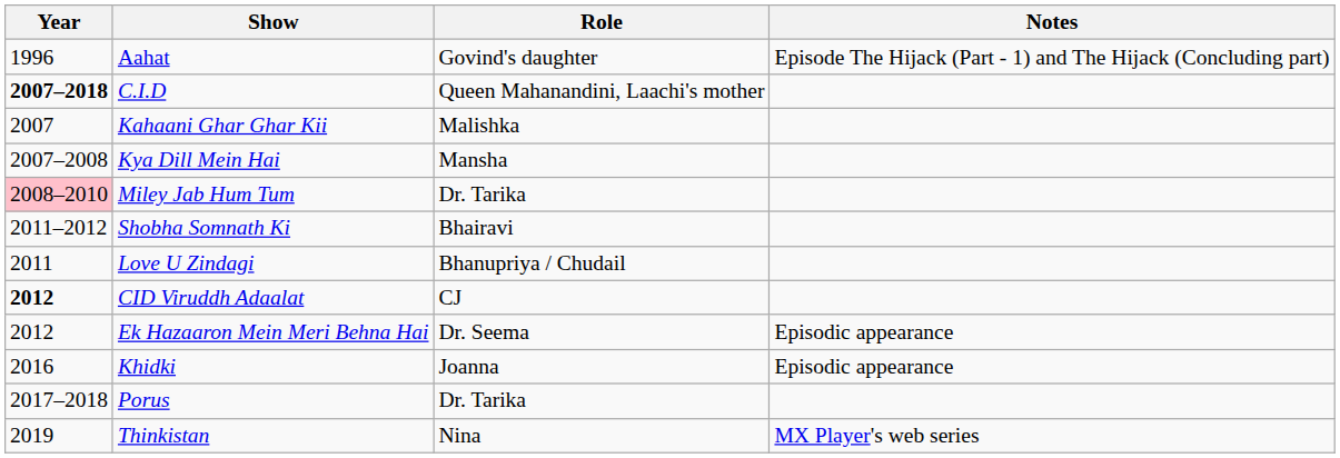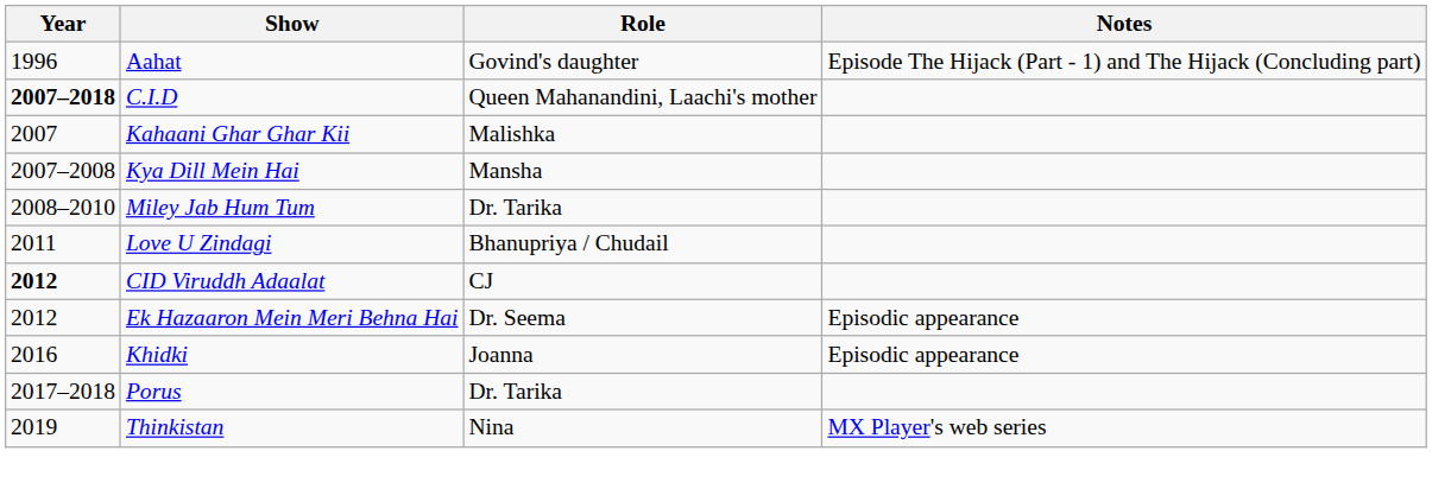Miley Jab Hum Tum | Year: pink background -> no background
- row: 2011–2012 | Shobha Somnath Ki | Bhairavi
